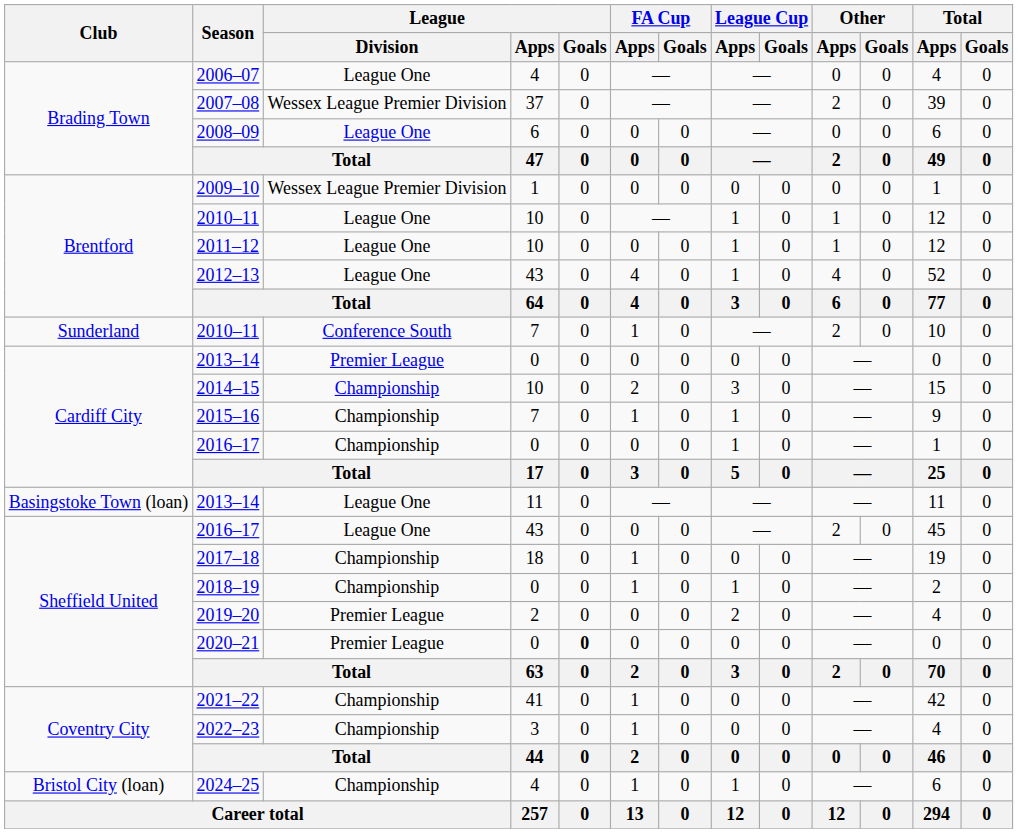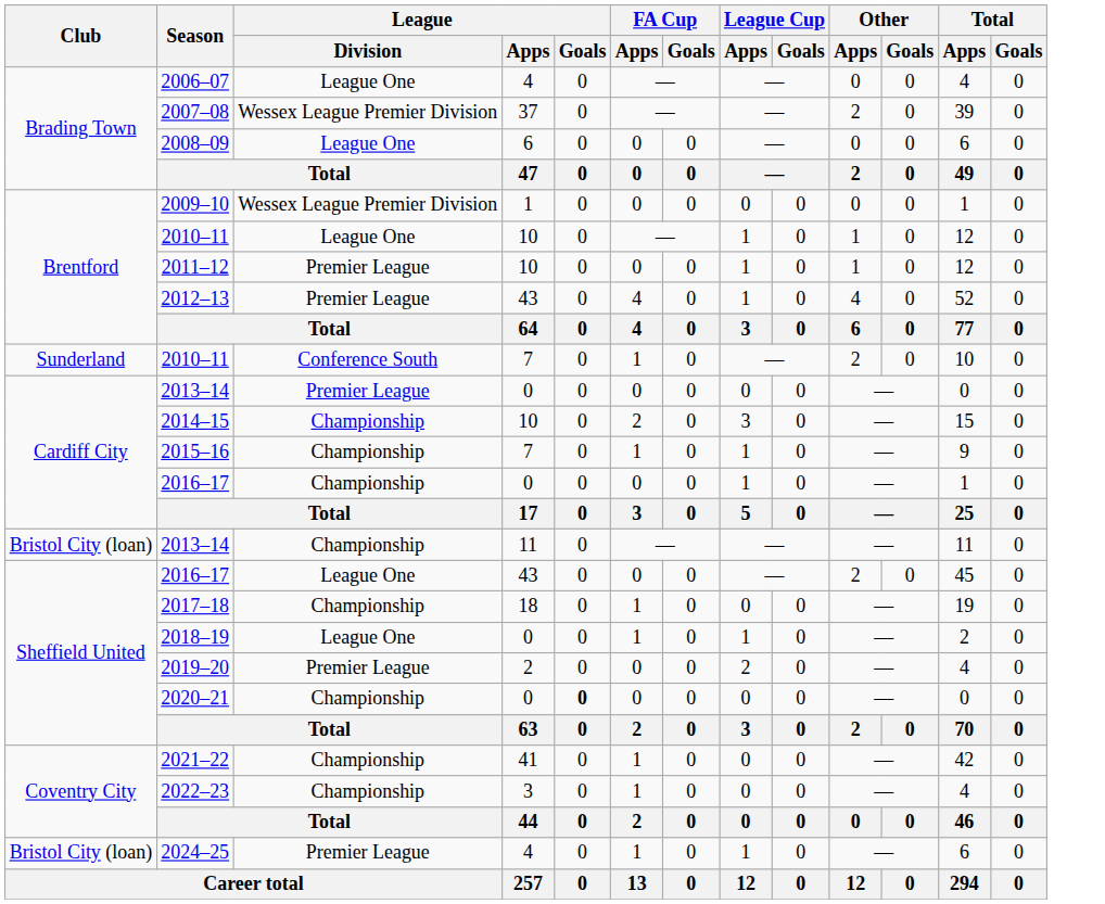2011–12 | League / Division: League One -> Premier League
2012–13 | League / Division: League One -> Premier League
2013–14 / 11 | Club: Basingstoke Town (loan) -> Bristol City (loan)
2013–14 / 11 | League / Division: League One -> Championship
2018–19 | League / Division: Championship -> League One
2020–21 | League / Division: Premier League -> Championship
2024–25 | League / Division: Championship -> Premier League
